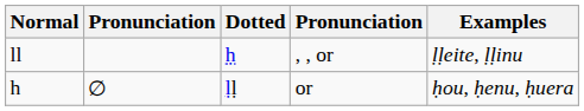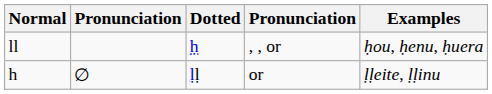ll | Examples: ḷḷeite, ḷḷinu -> ḥou, ḥenu, ḥuera
h | Examples: ḥou, ḥenu, ḥuera -> ḷḷeite, ḷḷinu
